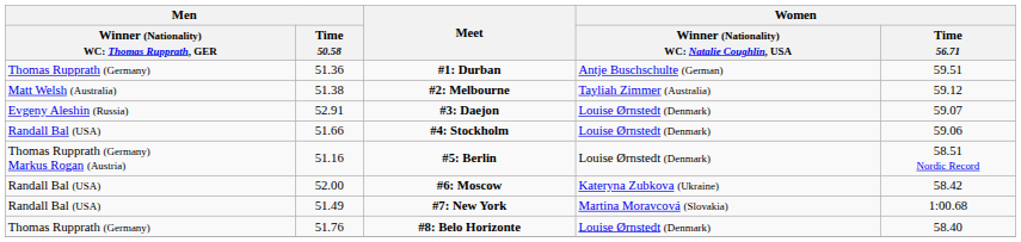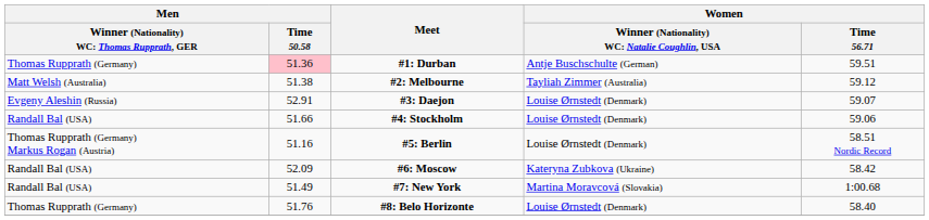#1: Durban | Men / Time 50.58: no background -> pink background
#6: Moscow | Men / Time 50.58: 52.00 -> 52.09
